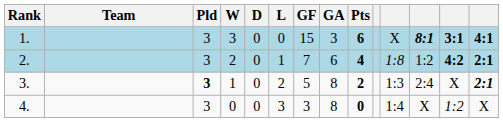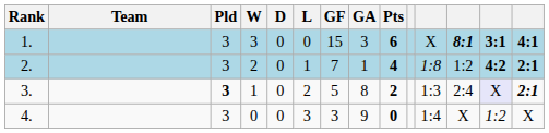2. | GA: 6 -> 1
3. | column 13: no background -> lavender background
4. | GA: 8 -> 9
